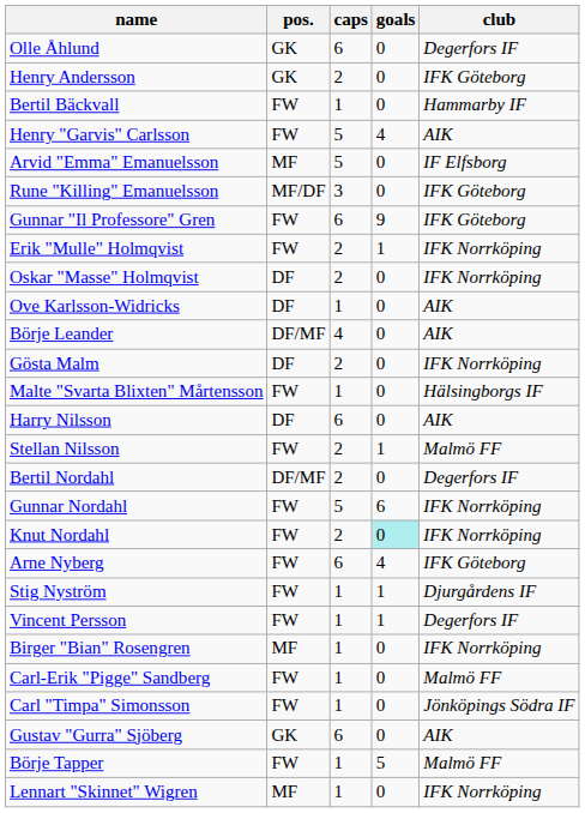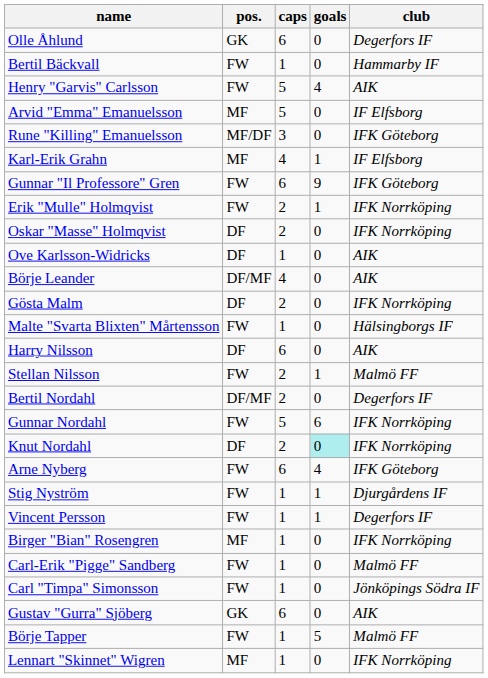- row: Henry Andersson | GK | 2 | 0 | IFK Göteborg
+ row: Karl-Erik Grahn | MF | 4 | 1 | IF Elfsborg
Knut Nordahl | pos.: FW -> DF
